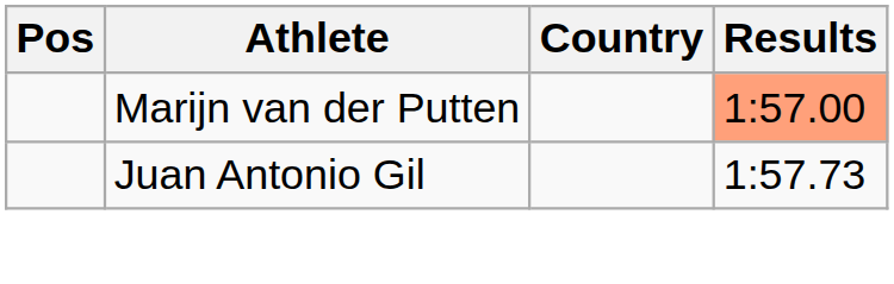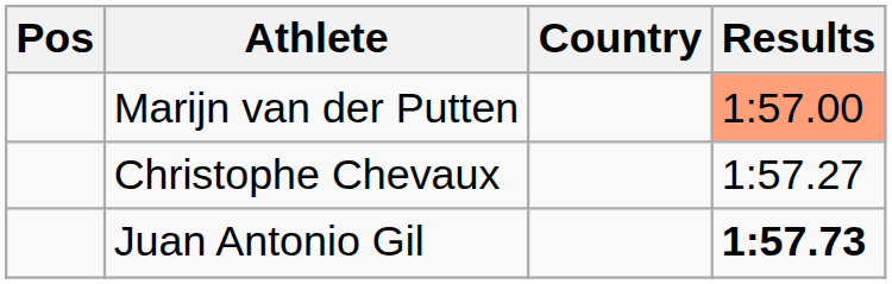+ row: Christophe Chevaux | 1:57.27
Juan Antonio Gil | Results: normal -> bold
